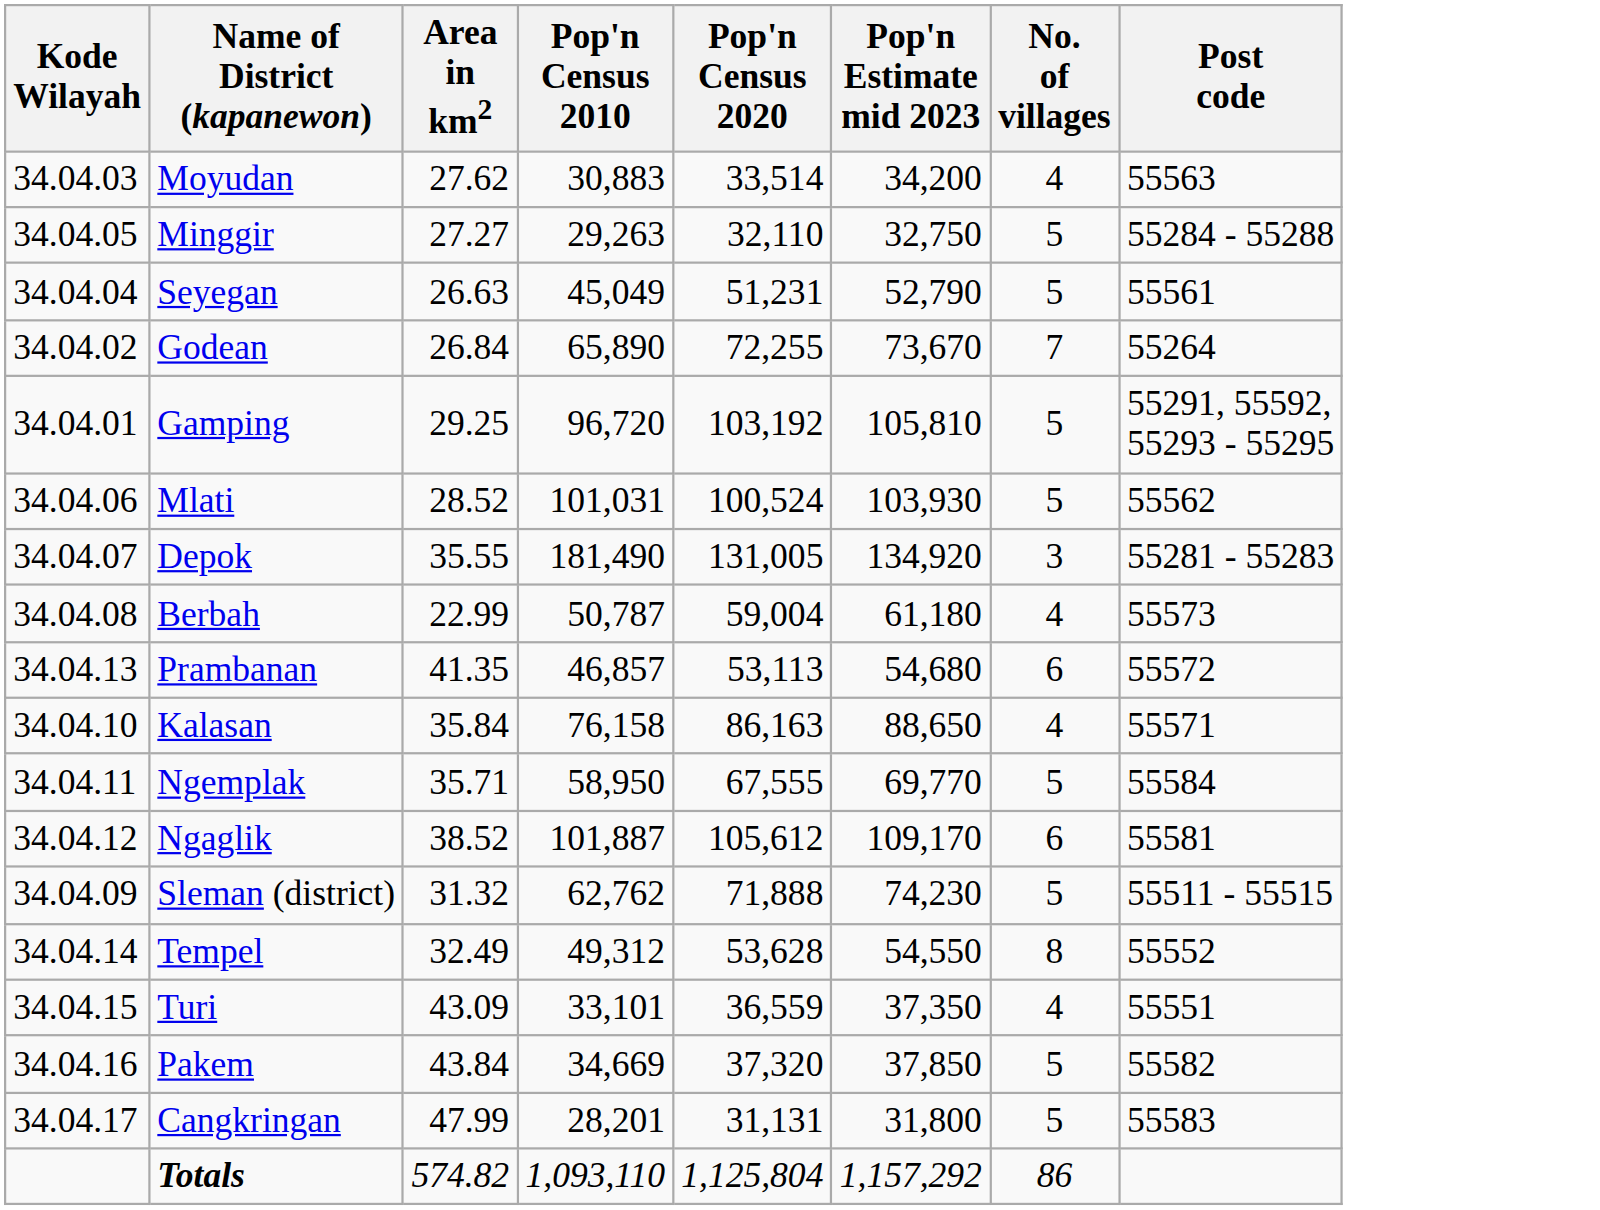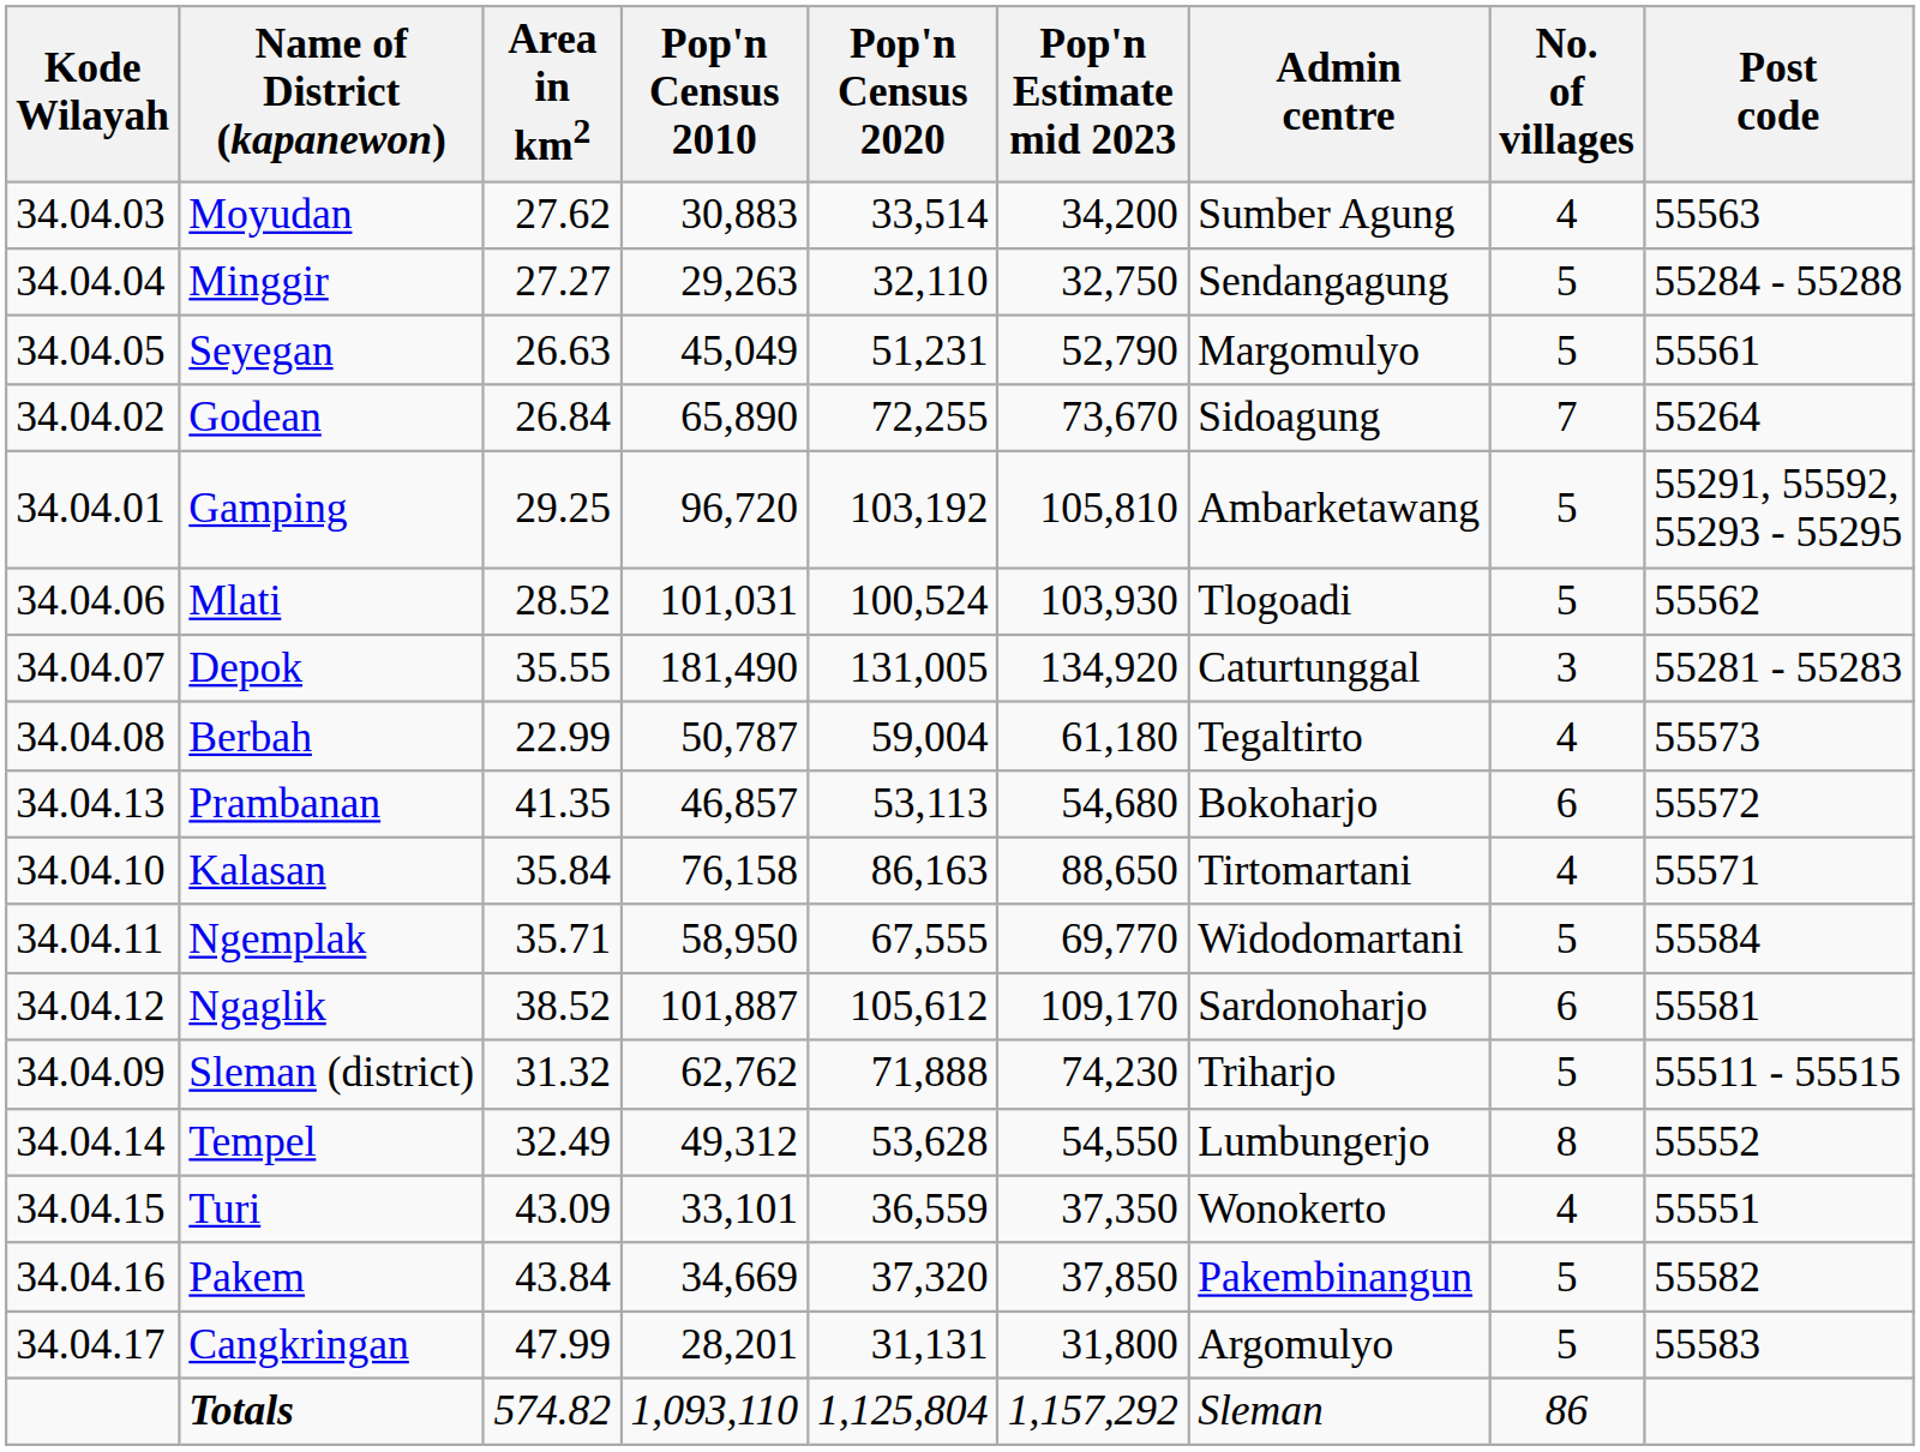+ column: Admin centre | Sumber Agung | Sendangagung | Margomulyo | Sidoagung | Ambarketawang | Tlogoadi | Caturtunggal | Tegaltirto | Bokoharjo | Tirtomartani | Widodomartani | Sardonoharjo | Triharjo | Lumbungerjo | Wonokerto | Pakembinangun | Argomulyo | Sleman
Minggir | Kode Wilayah: 34.04.05 -> 34.04.04
Seyegan | Kode Wilayah: 34.04.04 -> 34.04.05
